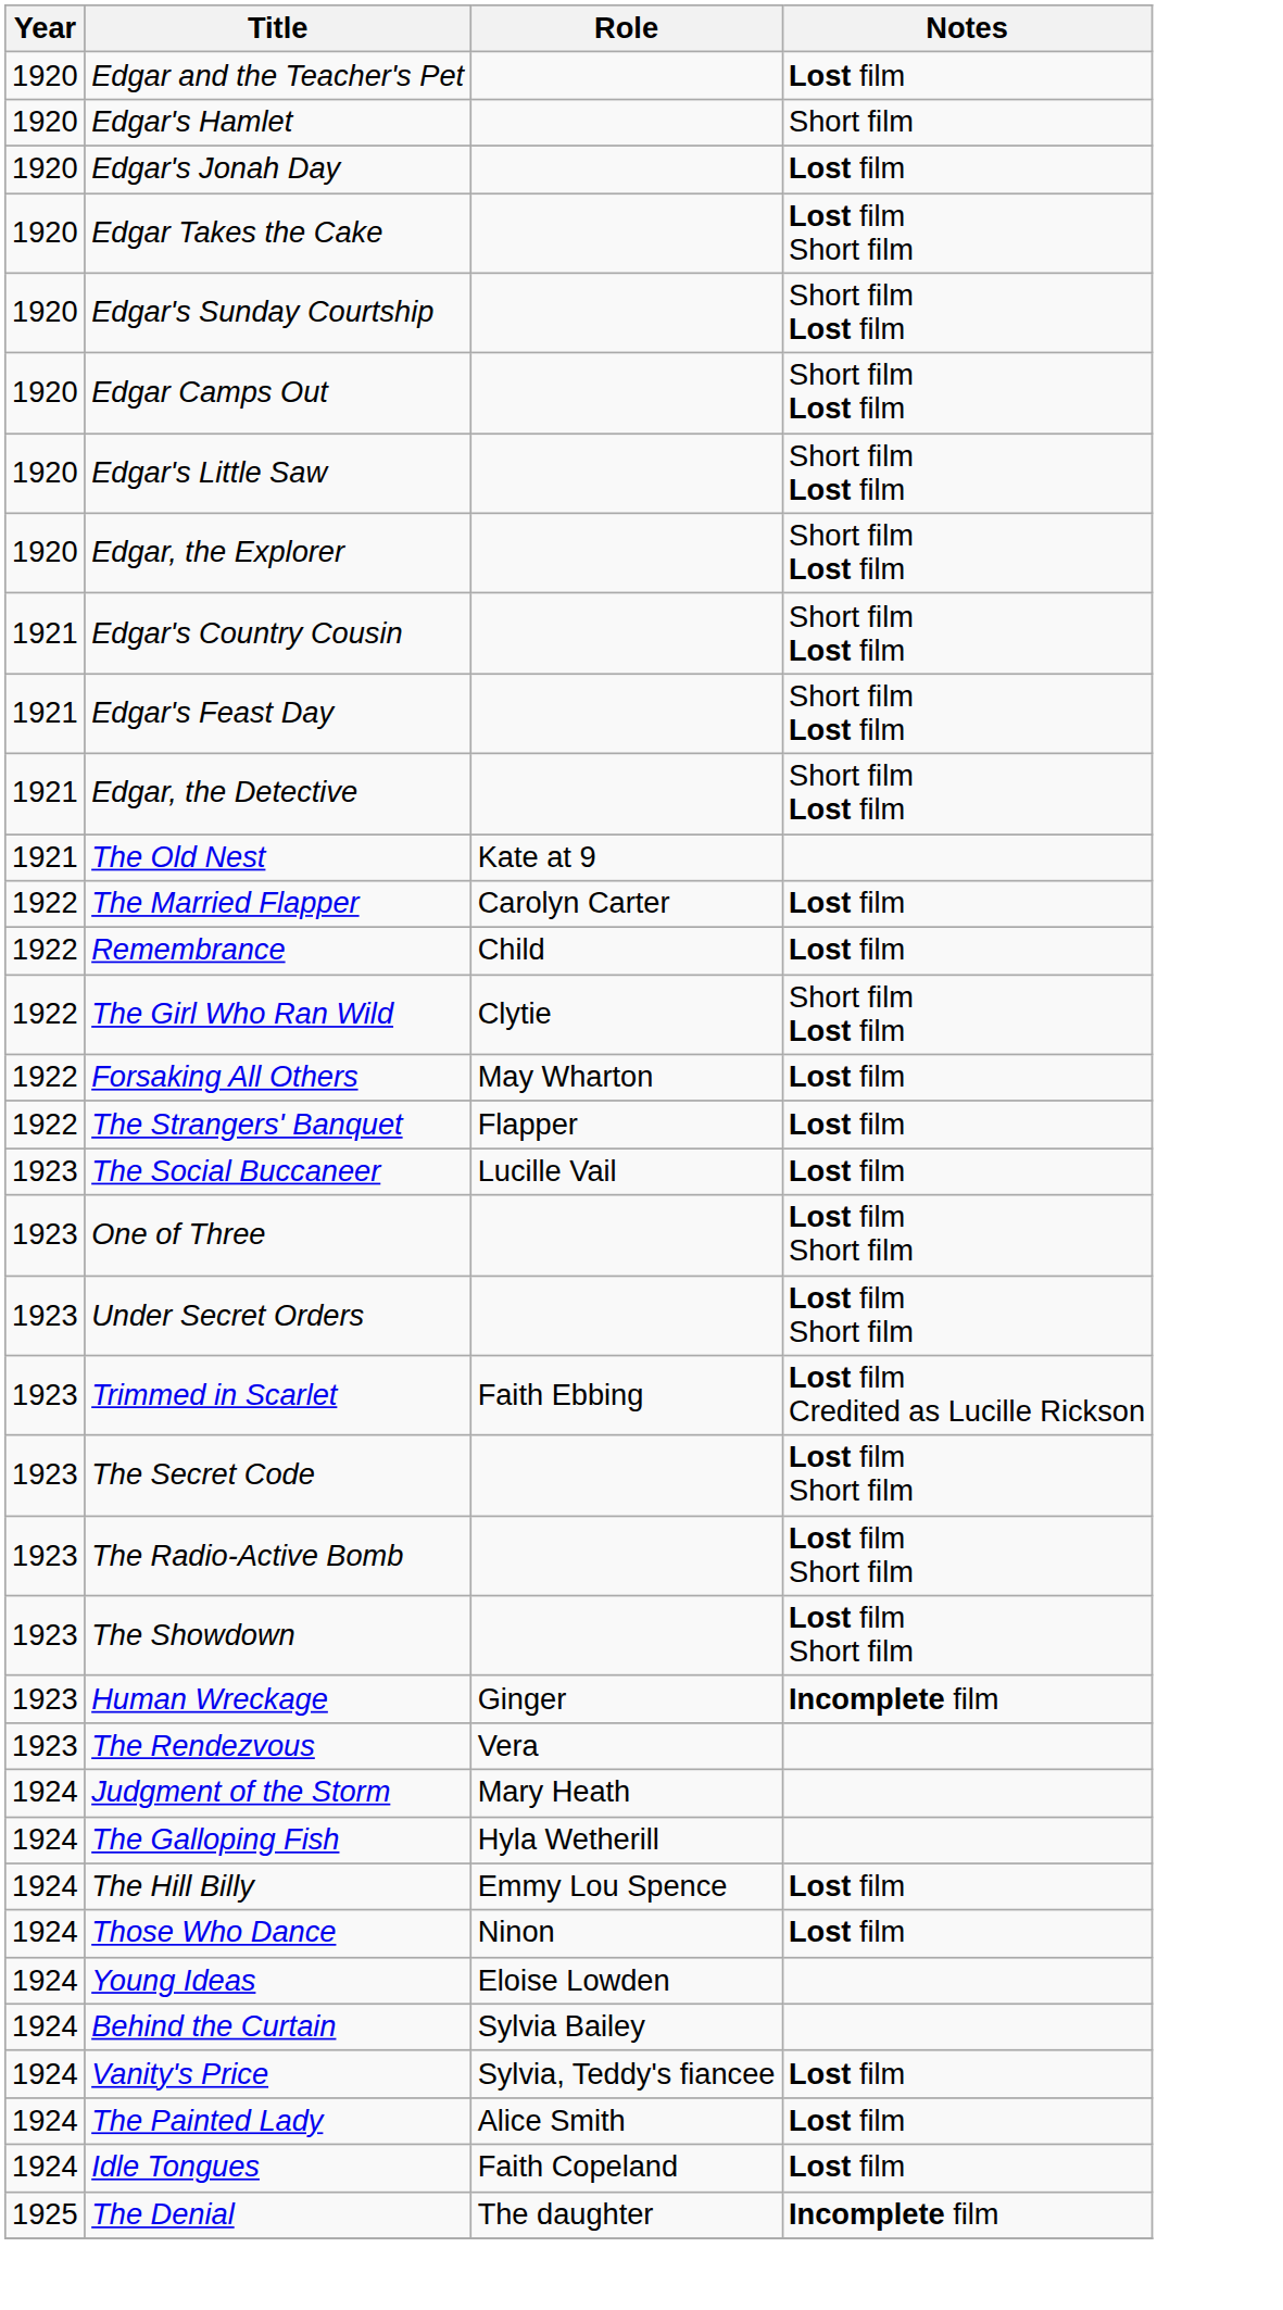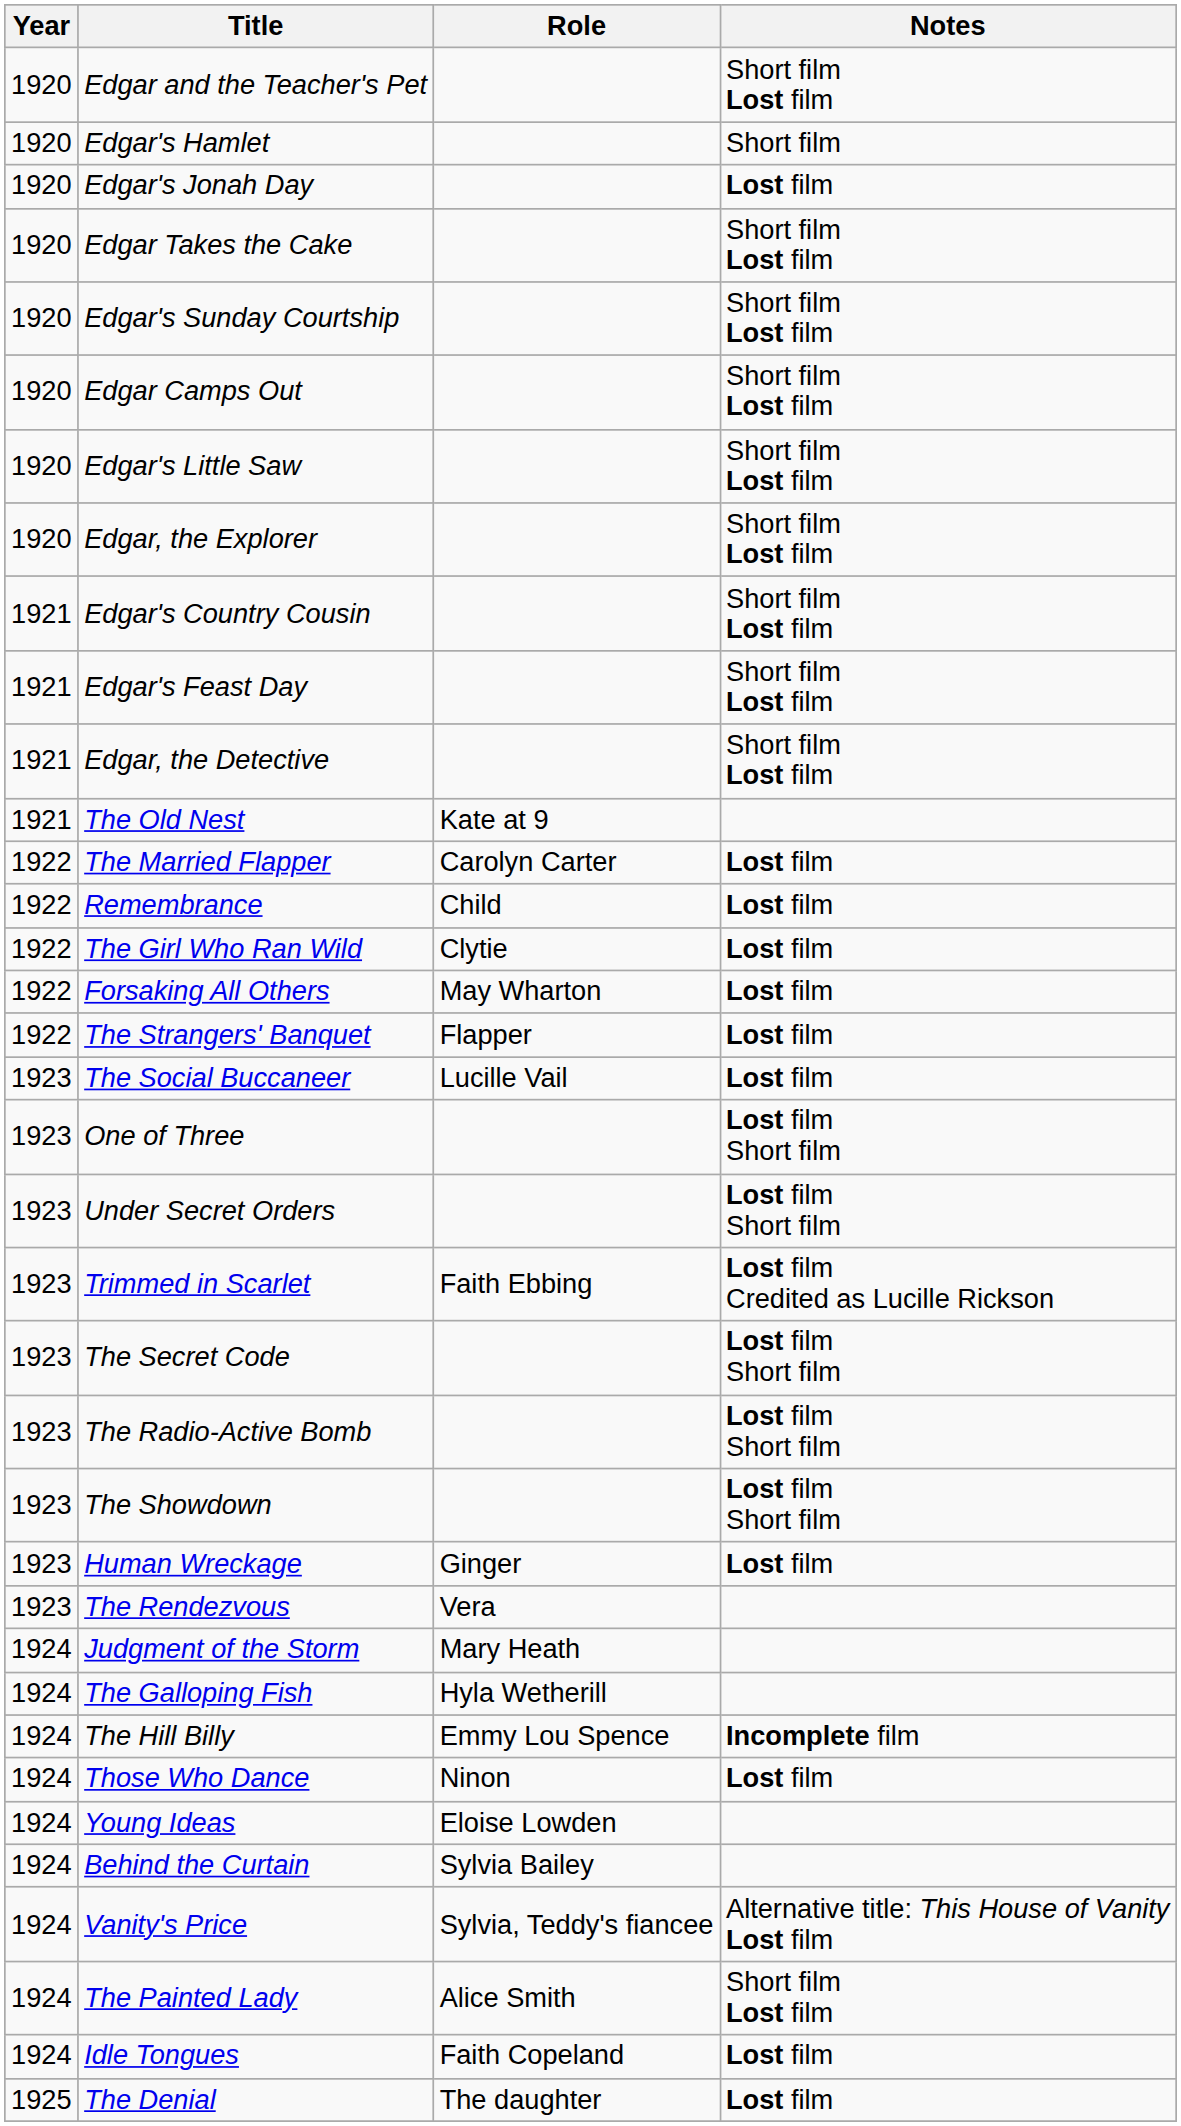Edgar and the Teacher's Pet | Notes: Lost film -> Short film Lost film
Edgar Takes the Cake | Notes: Lost film Short film -> Short film Lost film
The Girl Who Ran Wild | Notes: Short film Lost film -> Lost film
Human Wreckage | Notes: Incomplete film -> Lost film
The Hill Billy | Notes: Lost film -> Incomplete film
Vanity's Price | Notes: Lost film -> Alternative title: This House of Vanity Lost film
The Painted Lady | Notes: Lost film -> Short film Lost film
The Denial | Notes: Incomplete film -> Lost film
